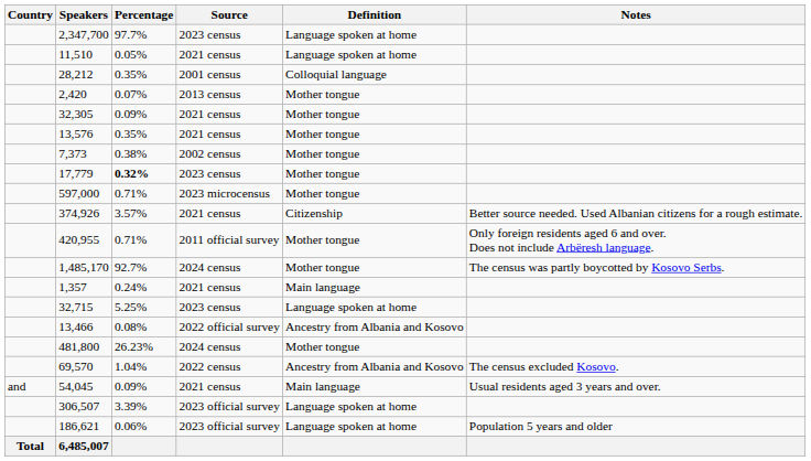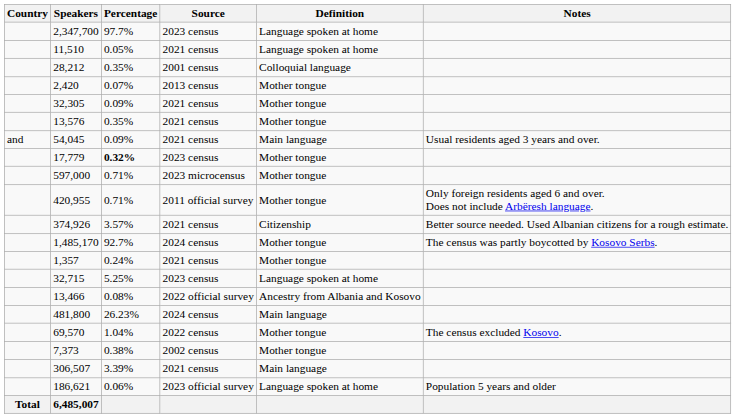rows swapped: 54,045 <-> 7,373
rows swapped: 374,926 <-> 420,955
1,357 | Definition: Main language -> Mother tongue
481,800 | Definition: Mother tongue -> Main language
69,570 | Definition: Ancestry from Albania and Kosovo -> Mother tongue
306,507 | Source: 2023 official survey -> 2021 census
306,507 | Definition: Language spoken at home -> Main language
